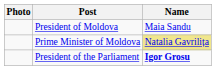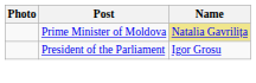- row: President of Moldova | Maia Sandu
President of the Parliament | Name: bold -> normal
